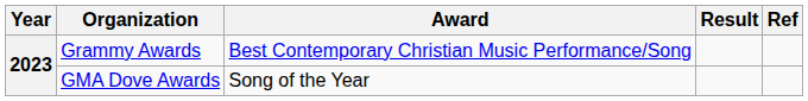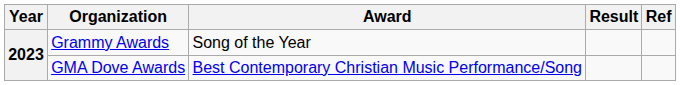Grammy Awards | Award: Best Contemporary Christian Music Performance/Song -> Song of the Year
GMA Dove Awards | Award: Song of the Year -> Best Contemporary Christian Music Performance/Song
